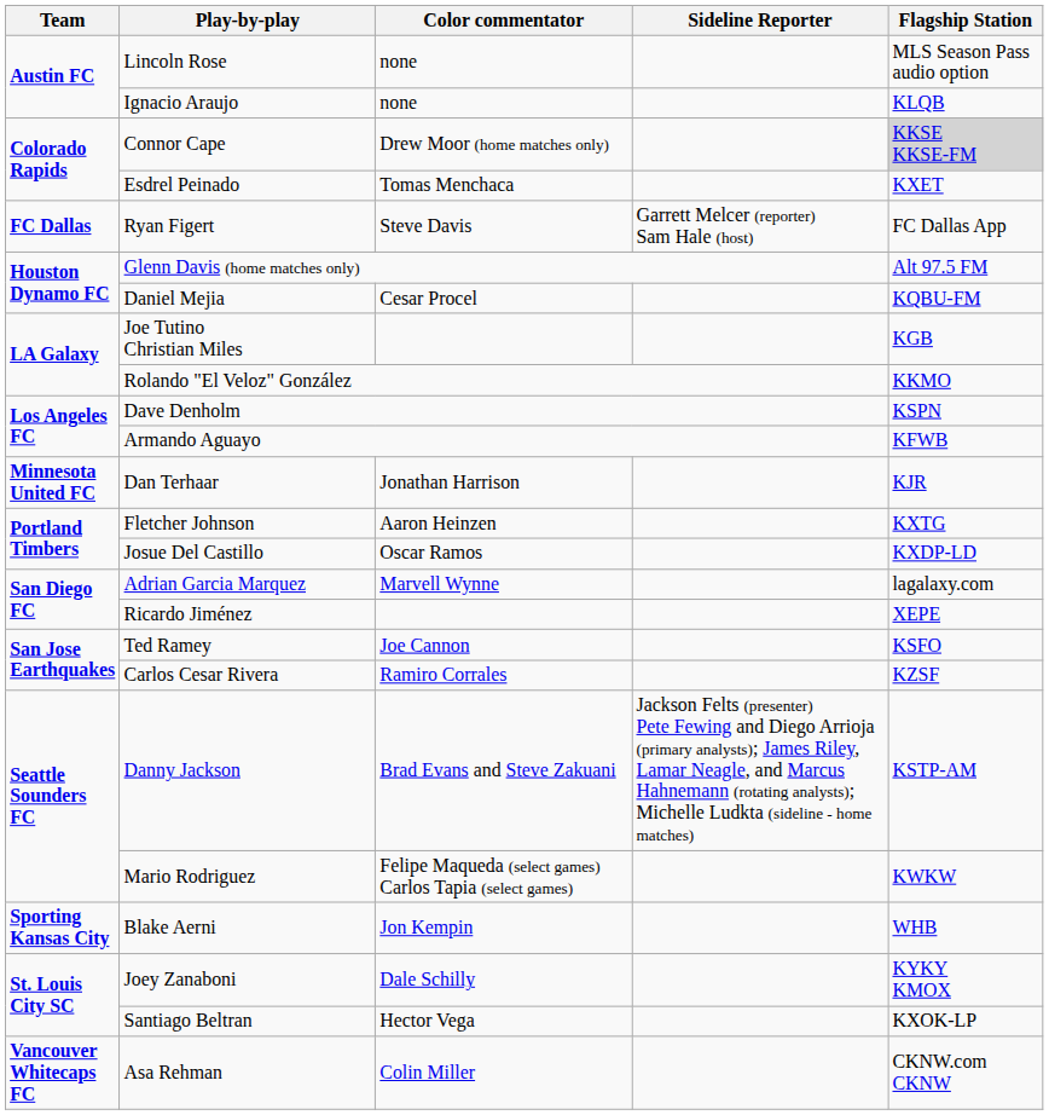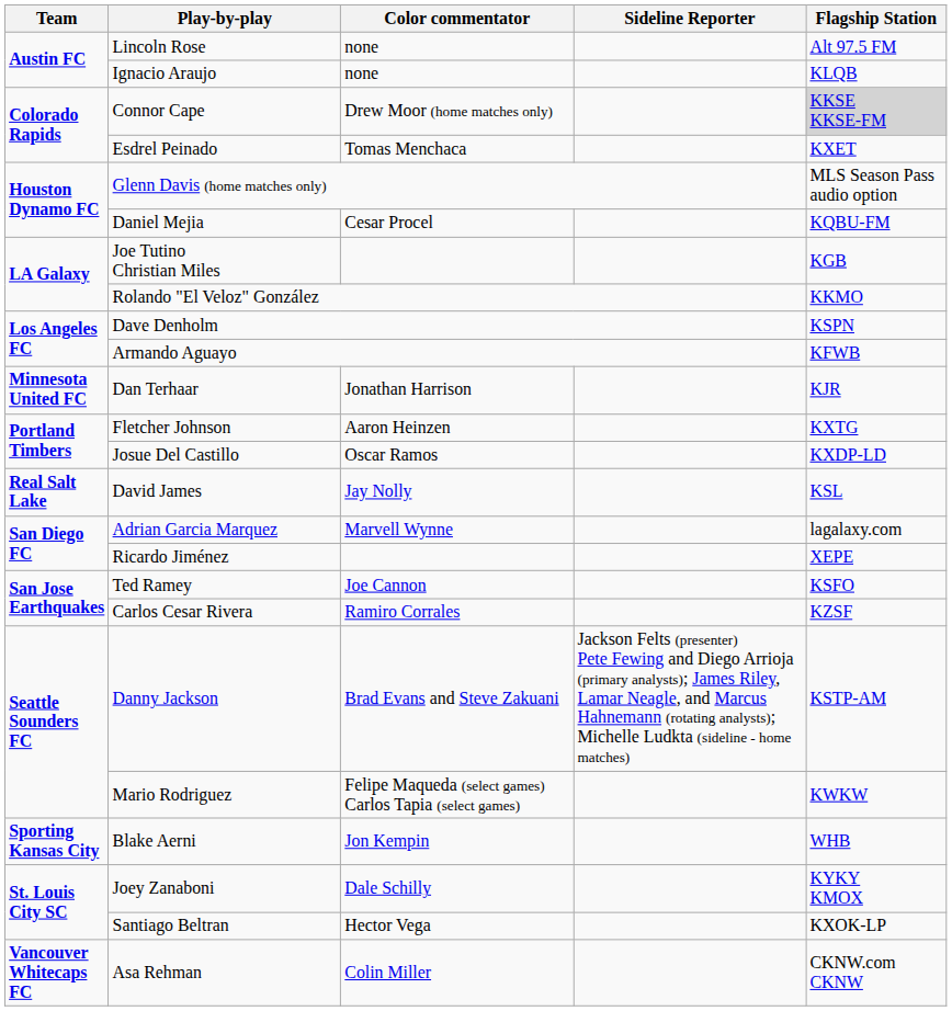Lincoln Rose | Flagship Station: MLS Season Pass audio option -> Alt 97.5 FM
- row: FC Dallas | Ryan Figert | Steve Davis | Garrett Melcer (reporter) Sam Hale (host) | FC Dallas App
Glenn Davis (home matches only) | Flagship Station: Alt 97.5 FM -> MLS Season Pass audio option
+ row: Real Salt Lake | David James | Jay Nolly | KSL
